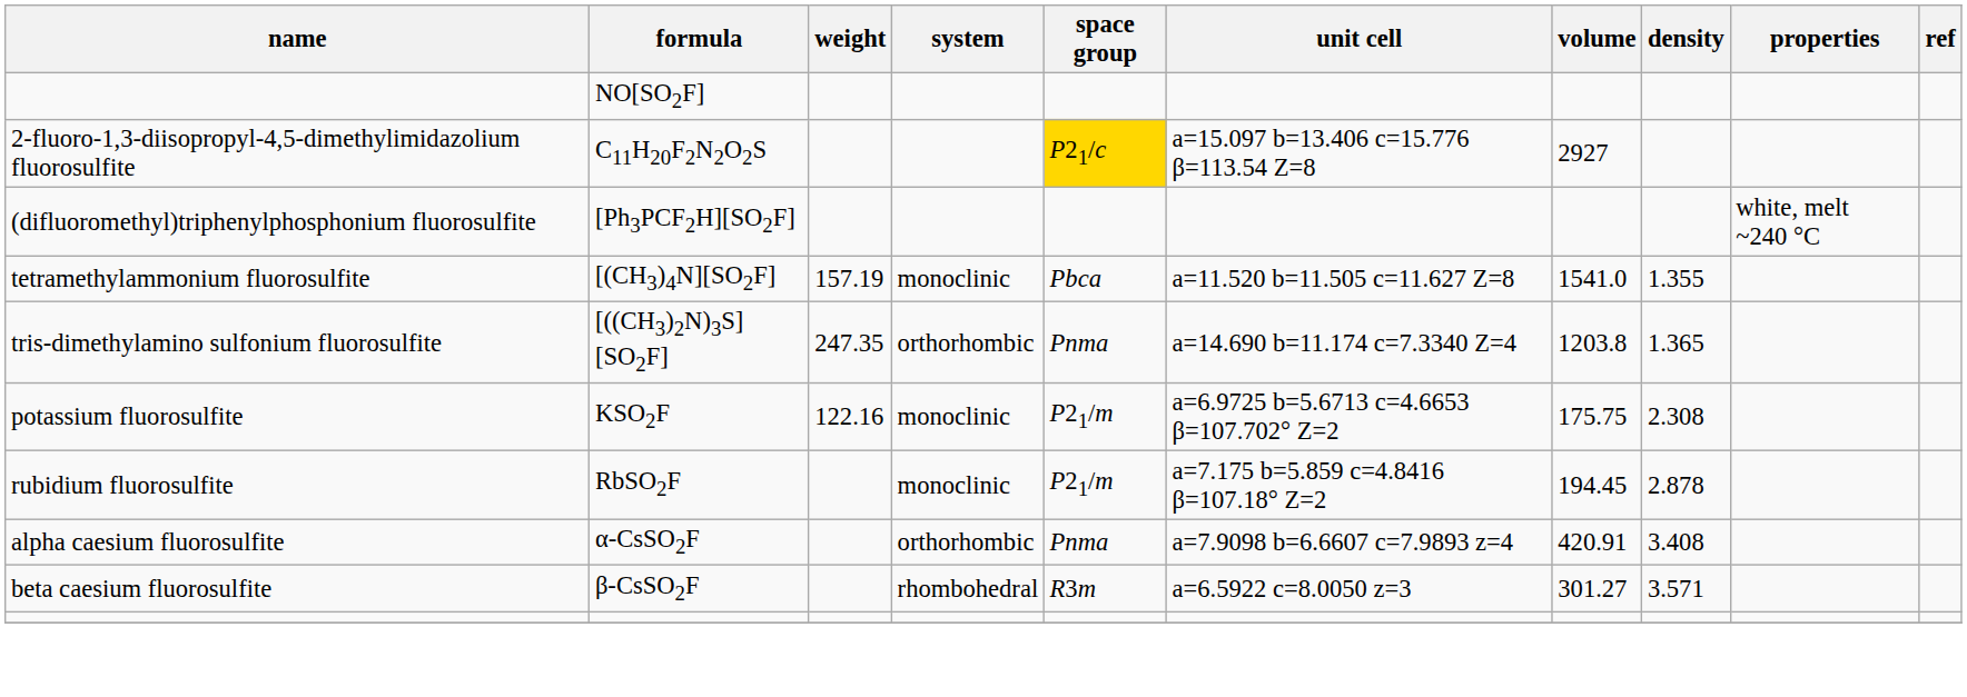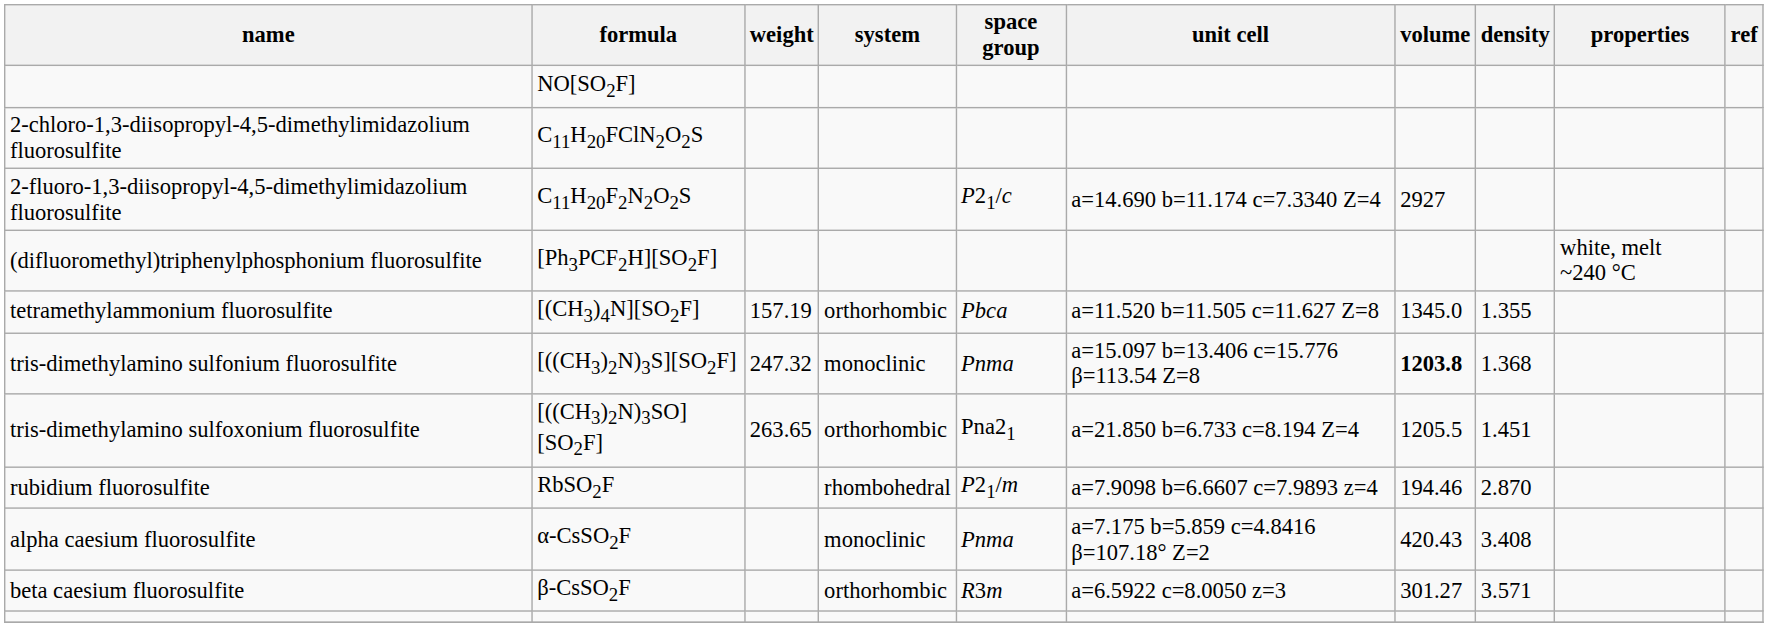+ row: 2-chloro-1,3-diisopropyl-4,5-dimethylimidazolium fluorosulfite | C11H20FClN2O2S
C11H20F2N2O2S | space group: gold background -> no background
C11H20F2N2O2S | unit cell: a=15.097 b=13.406 c=15.776 β=113.54 Z=8 -> a=14.690 b=11.174 c=7.3340 Z=4
[(CH3)4N][SO2F] | system: monoclinic -> orthorhombic
[(CH3)4N][SO2F] | volume: 1541.0 -> 1345.0
[((CH3)2N)3S][SO2F] | weight: 247.35 -> 247.32
[((CH3)2N)3S][SO2F] | system: orthorhombic -> monoclinic
[((CH3)2N)3S][SO2F] | unit cell: a=14.690 b=11.174 c=7.3340 Z=4 -> a=15.097 b=13.406 c=15.776 β=113.54 Z=8
[((CH3)2N)3S][SO2F] | volume: normal -> bold
[((CH3)2N)3S][SO2F] | density: 1.365 -> 1.368
+ row: tris-dimethylamino sulfoxonium fluorosulfite | [((CH3)2N)3SO][SO2F] | 263.65 | orthorhombic | Pna21 | a=21.850 b=6.733 c=8.194 Z=4 | 1205.5 | 1.451
- row: potassium fluorosulfite | KSO2F | 122.16 | monoclinic | P21/m | a=6.9725 b=5.6713 c=4.6653 β=107.702° Z=2 | 175.75 | 2.308
RbSO2F | system: monoclinic -> rhombohedral
RbSO2F | unit cell: a=7.175 b=5.859 c=4.8416 β=107.18° Z=2 -> a=7.9098 b=6.6607 c=7.9893 z=4
RbSO2F | volume: 194.45 -> 194.46
RbSO2F | density: 2.878 -> 2.870
α-CsSO2F | system: orthorhombic -> monoclinic
α-CsSO2F | unit cell: a=7.9098 b=6.6607 c=7.9893 z=4 -> a=7.175 b=5.859 c=4.8416 β=107.18° Z=2
α-CsSO2F | volume: 420.91 -> 420.43
β-CsSO2F | system: rhombohedral -> orthorhombic
